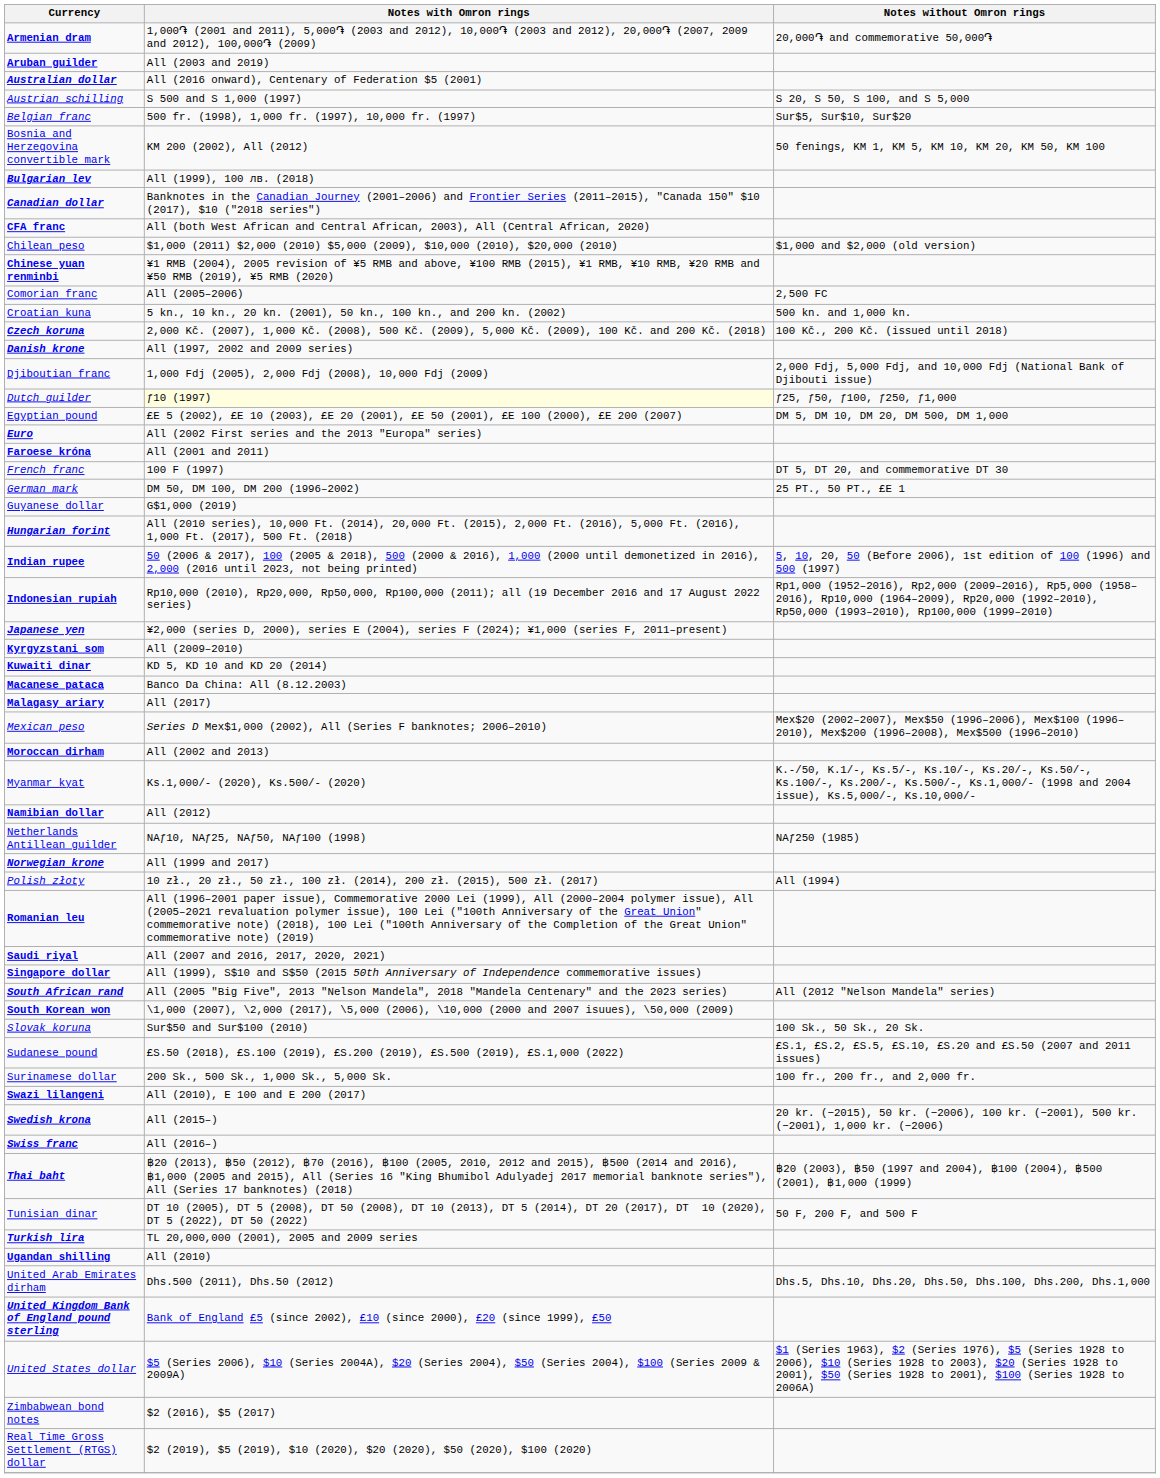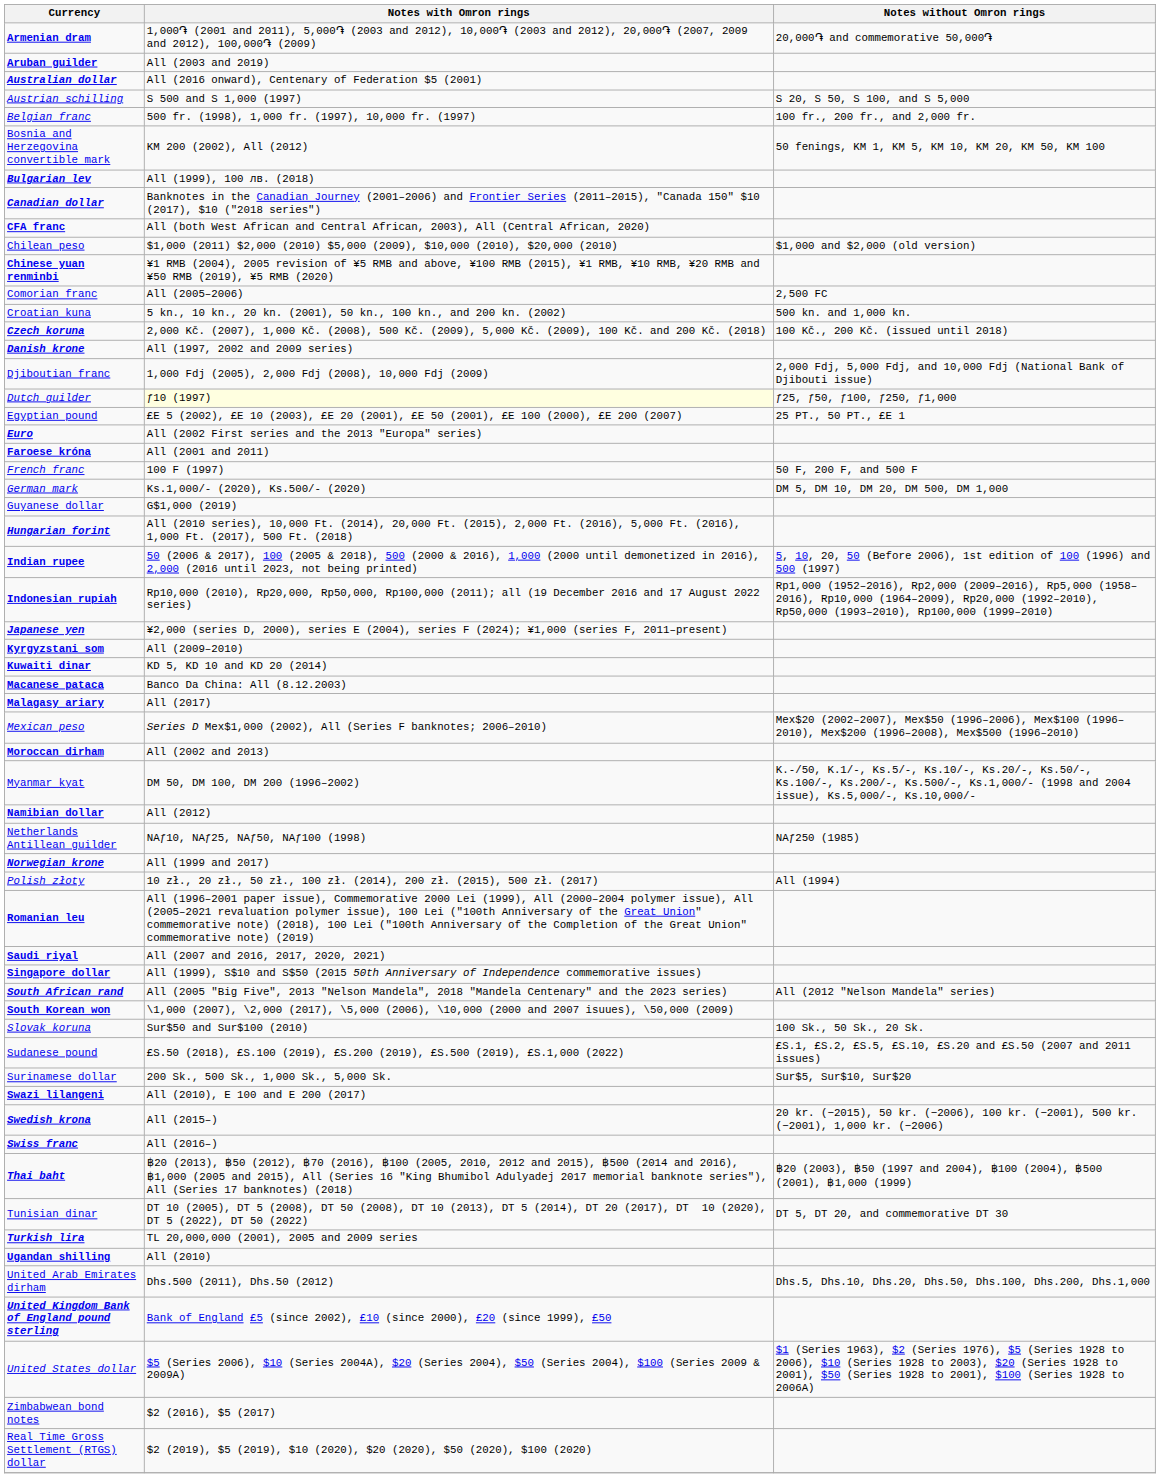Belgian franc | Notes without Omron rings: Sur$5, Sur$10, Sur$20 -> 100 fr., 200 fr., and 2,000 fr.
Egyptian pound | Notes without Omron rings: DM 5, DM 10, DM 20, DM 500, DM 1,000 -> 25 PT., 50 PT., £E 1
French franc | Notes without Omron rings: DT 5, DT 20, and commemorative DT 30 -> 50 F, 200 F, and 500 F
German mark | Notes with Omron rings: DM 50, DM 100, DM 200 (1996–2002) -> Ks.1,000/- (2020), Ks.500/- (2020)
German mark | Notes without Omron rings: 25 PT., 50 PT., £E 1 -> DM 5, DM 10, DM 20, DM 500, DM 1,000
Myanmar kyat | Notes with Omron rings: Ks.1,000/- (2020), Ks.500/- (2020) -> DM 50, DM 100, DM 200 (1996–2002)
Surinamese dollar | Notes without Omron rings: 100 fr., 200 fr., and 2,000 fr. -> Sur$5, Sur$10, Sur$20
Tunisian dinar | Notes without Omron rings: 50 F, 200 F, and 500 F -> DT 5, DT 20, and commemorative DT 30
